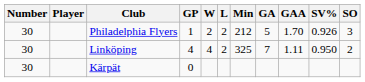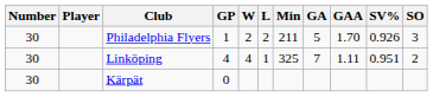Philadelphia Flyers | Min: 212 -> 211
Linköping | L: 2 -> 1
Linköping | SV%: 0.950 -> 0.951
